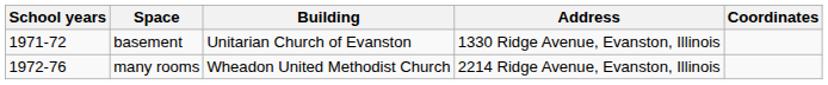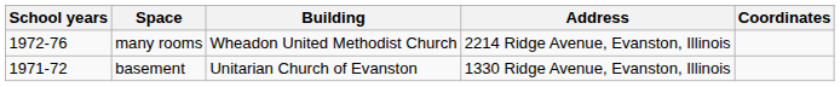rows swapped: basement <-> many rooms
